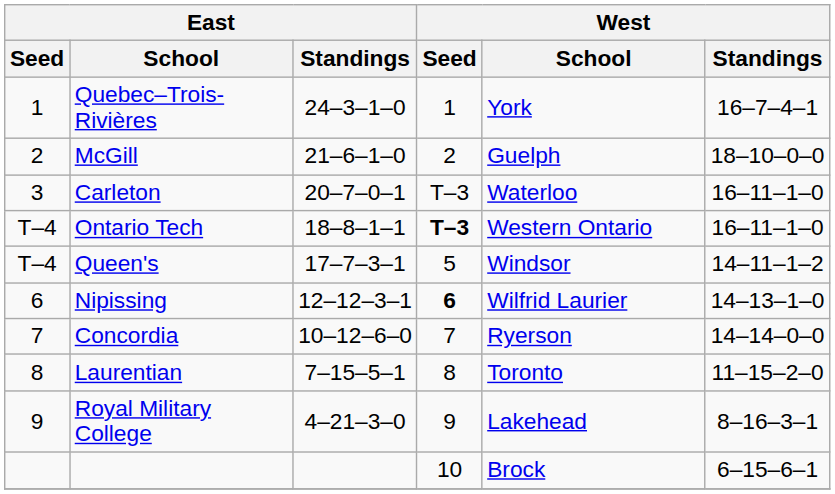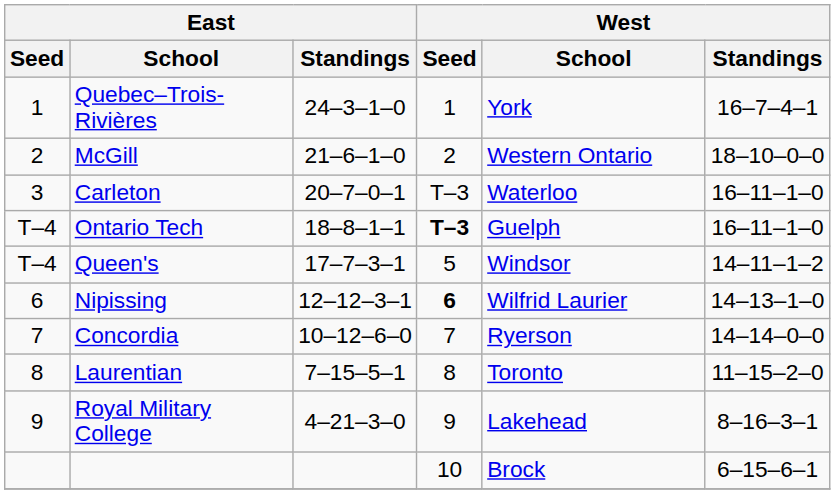McGill | West / School: Guelph -> Western Ontario
Ontario Tech | West / School: Western Ontario -> Guelph
